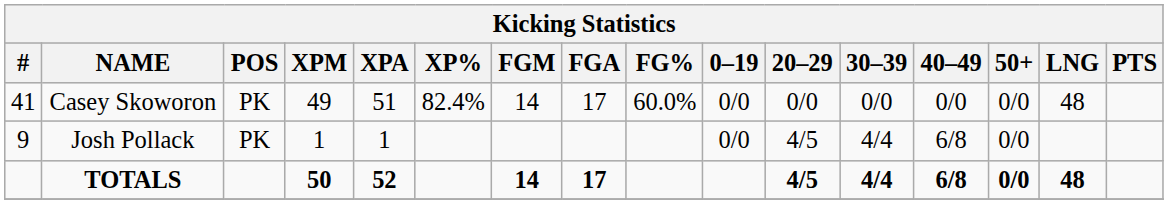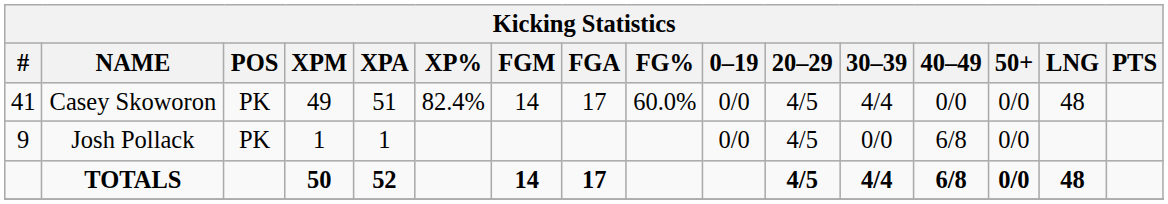Casey Skoworon | 20–29: 0/0 -> 4/5
Casey Skoworon | 30–39: 0/0 -> 4/4
Josh Pollack | 30–39: 4/4 -> 0/0
